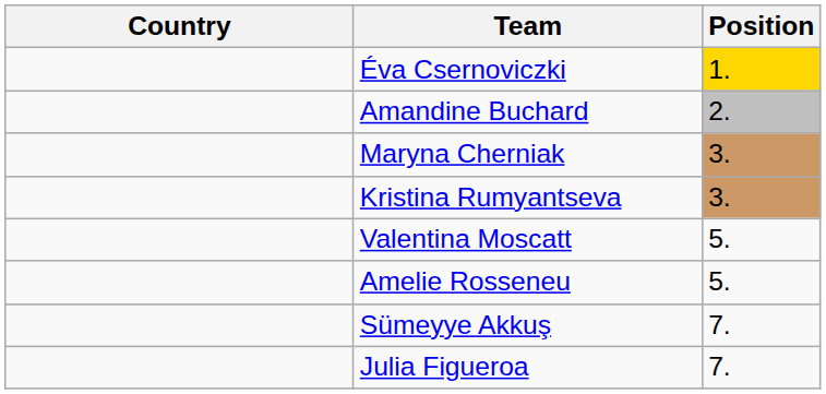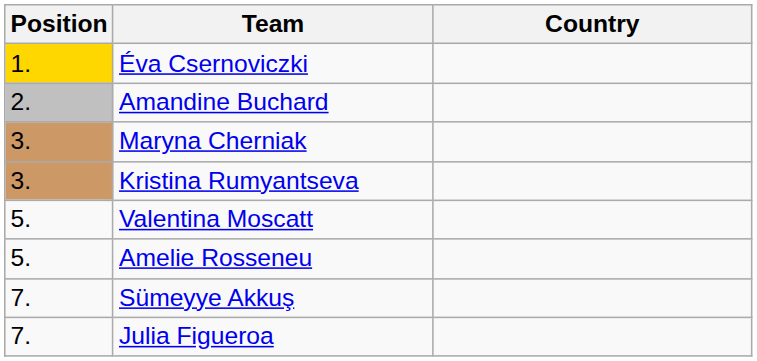columns swapped: Position <-> Country
